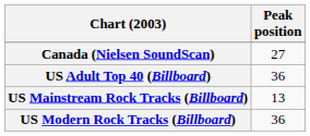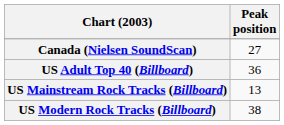US Modern Rock Tracks (Billboard) | Peak position: 36 -> 38
